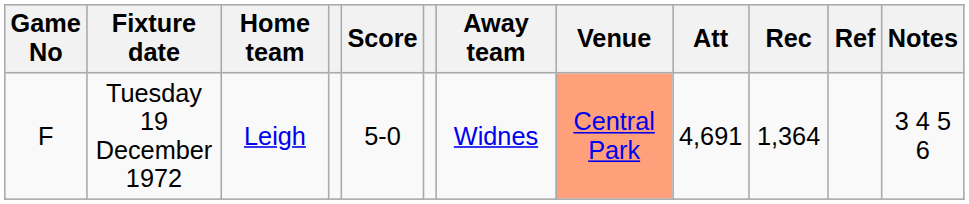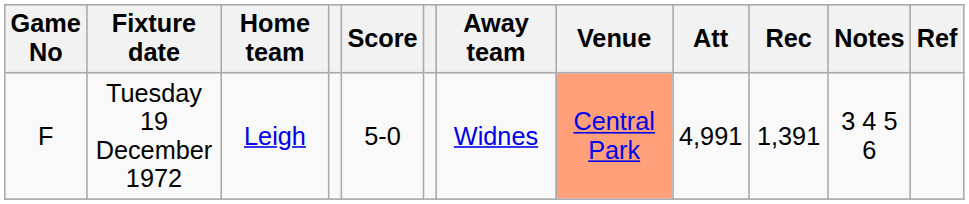columns swapped: Notes <-> Ref
Tuesday 19 December 1972 | Att: 4,691 -> 4,991
Tuesday 19 December 1972 | Rec: 1,364 -> 1,391
